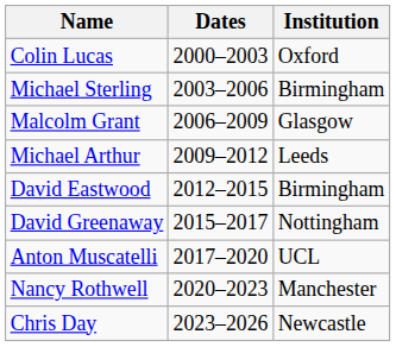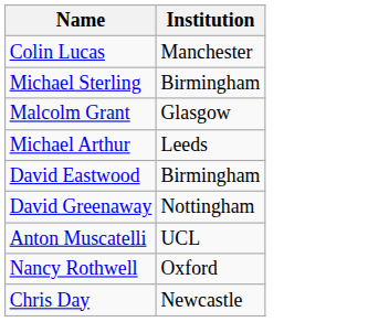- column: Dates | 2000–2003 | 2003–2006 | 2006–2009 | 2009–2012 | 2012–2015 | 2015–2017 | 2017–2020 | 2020–2023 | 2023–2026
Colin Lucas | Institution: Oxford -> Manchester
Nancy Rothwell | Institution: Manchester -> Oxford
